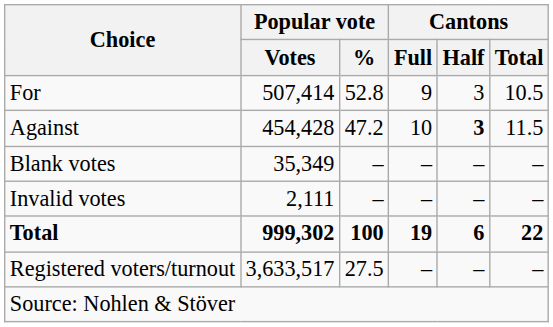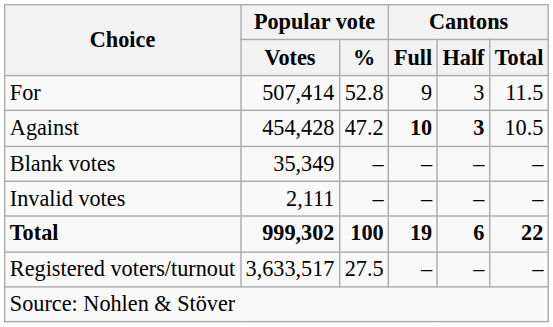For | Cantons / Total: 10.5 -> 11.5
Against | Cantons / Full: normal -> bold
Against | Cantons / Total: 11.5 -> 10.5
